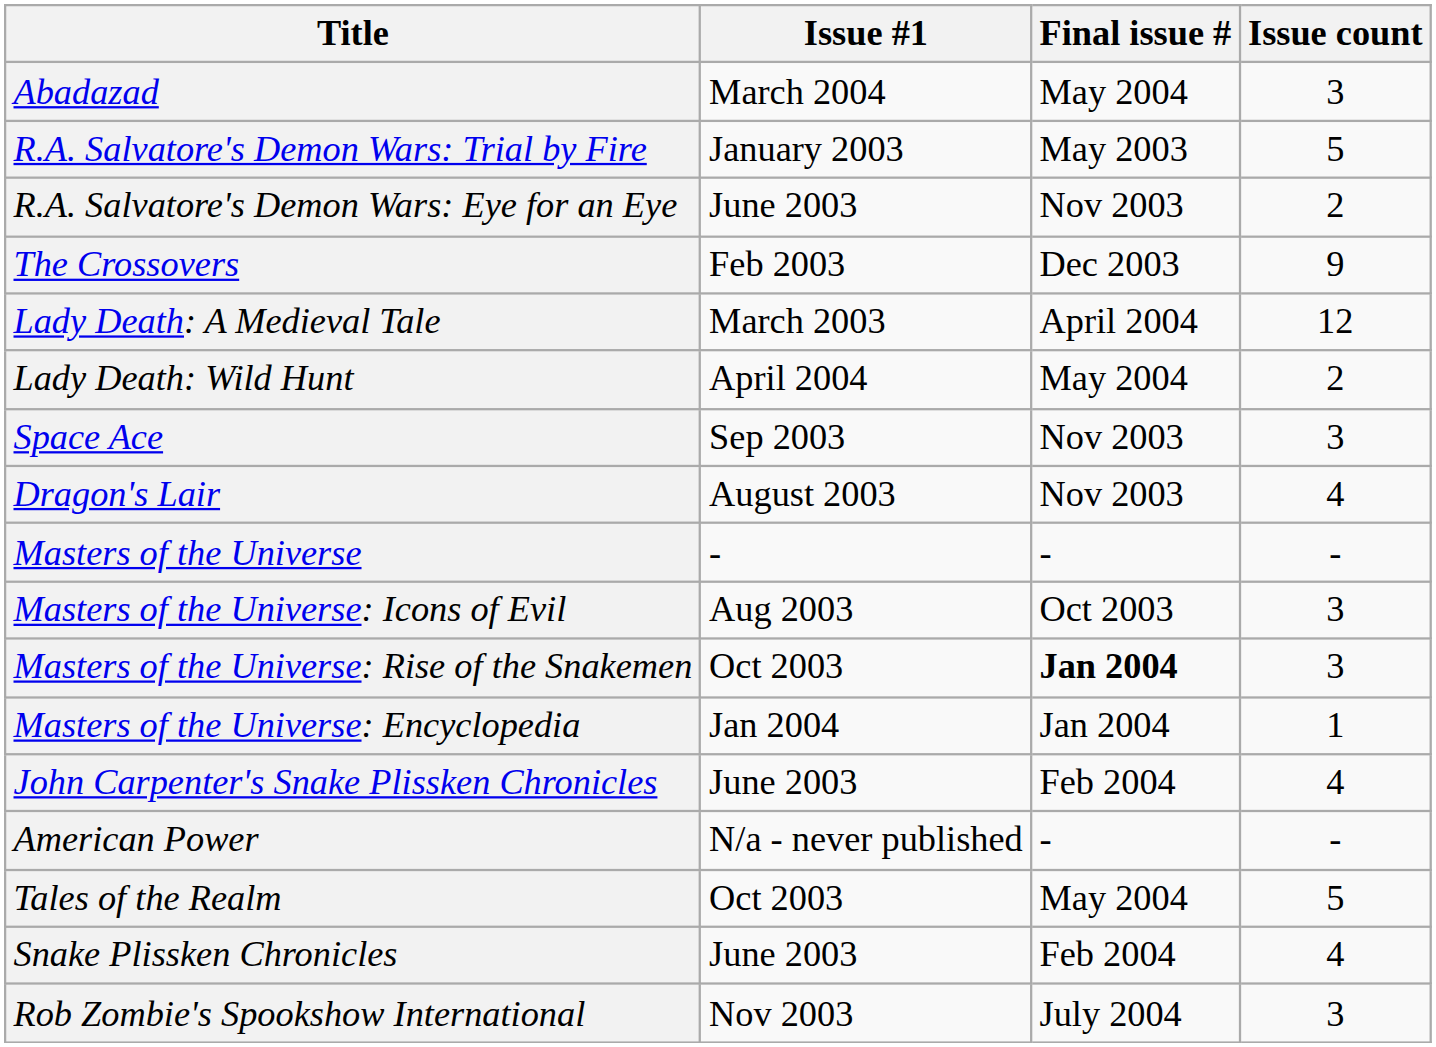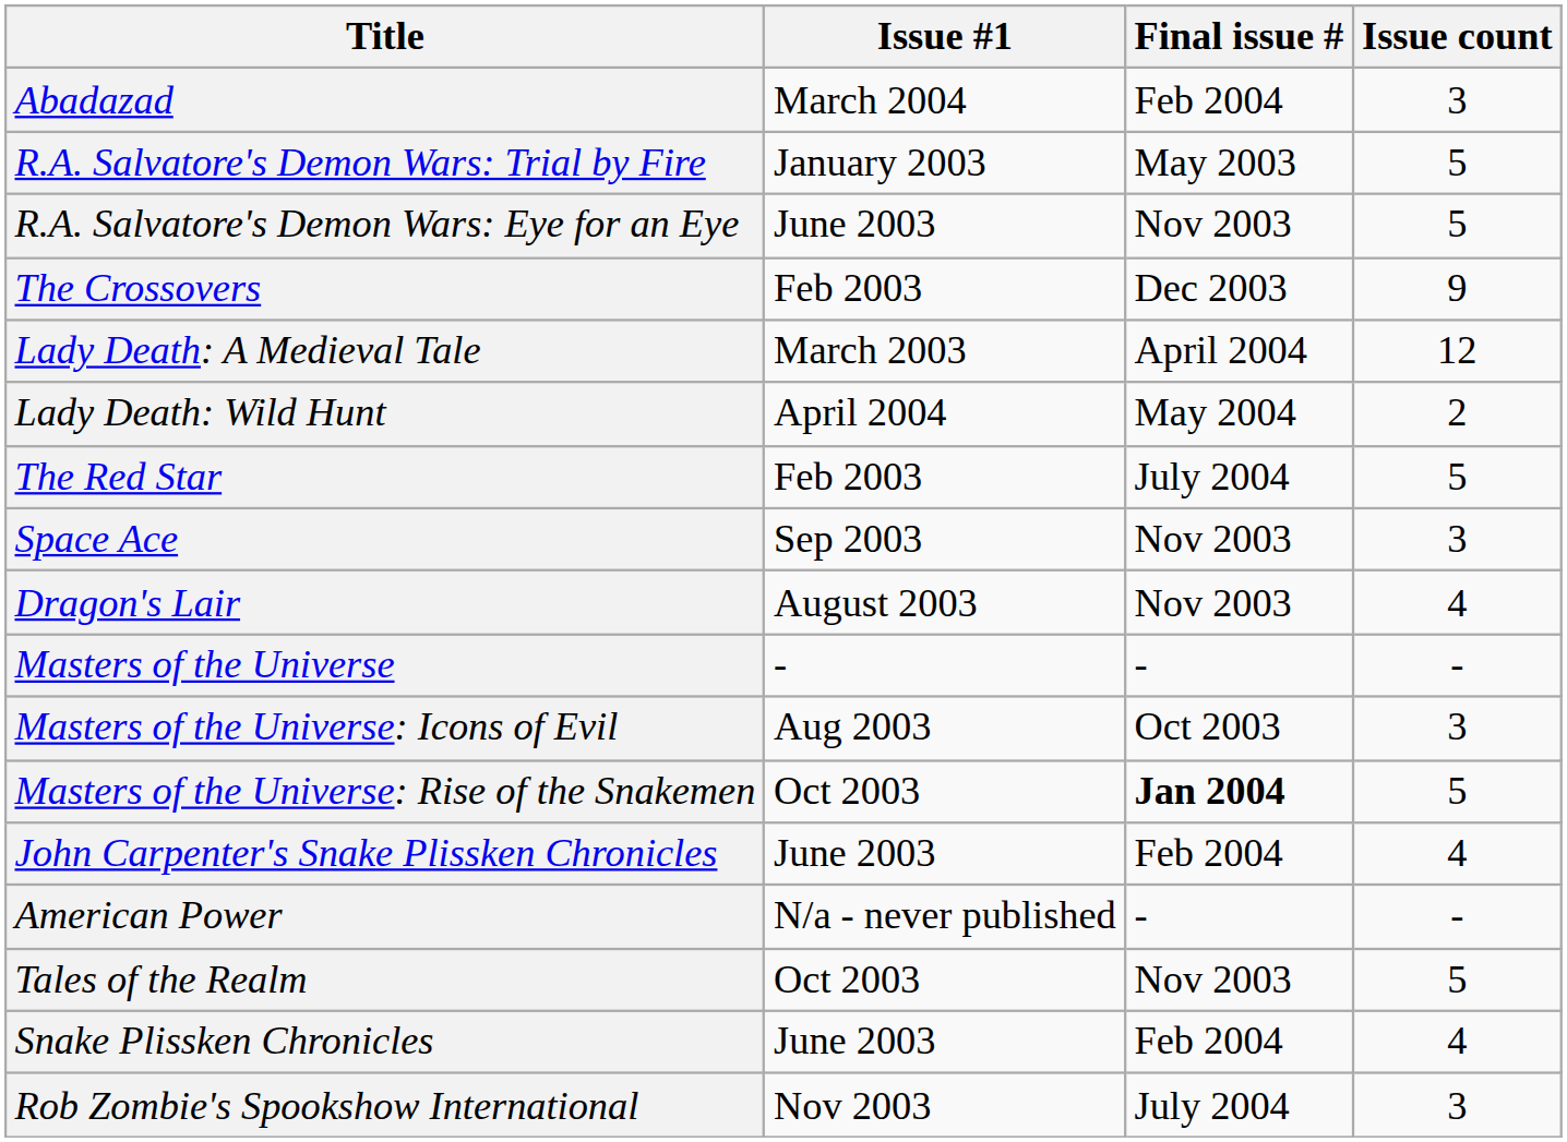Abadazad | Final issue #: May 2004 -> Feb 2004
R.A. Salvatore's Demon Wars: Eye for an Eye | Issue count: 2 -> 5
+ row: The Red Star | Feb 2003 | July 2004 | 5
Masters of the Universe: Rise of the Snakemen | Issue count: 3 -> 5
- row: Masters of the Universe: Encyclopedia | Jan 2004 | Jan 2004 | 1
Tales of the Realm | Final issue #: May 2004 -> Nov 2003
